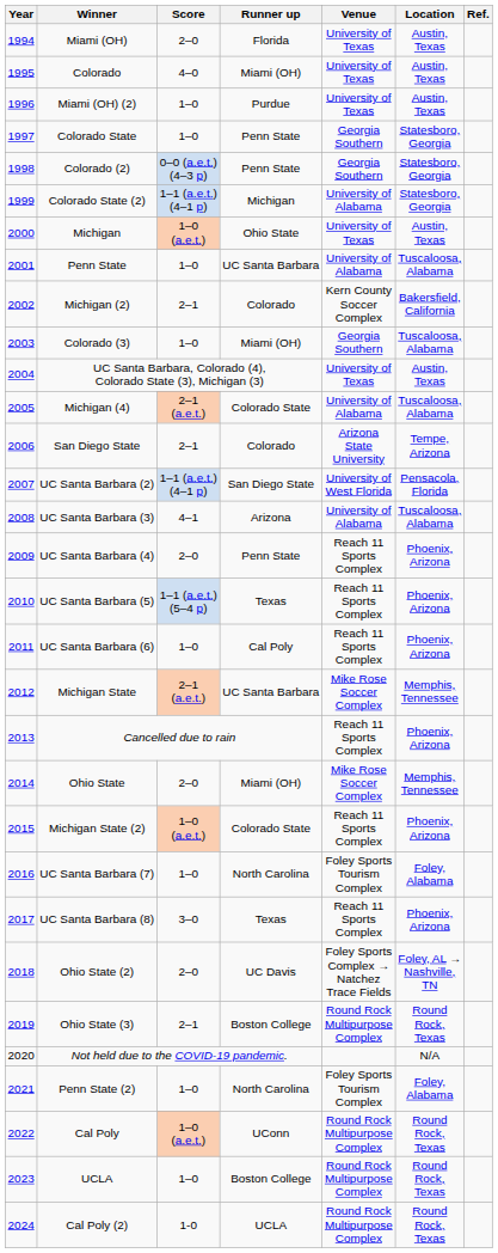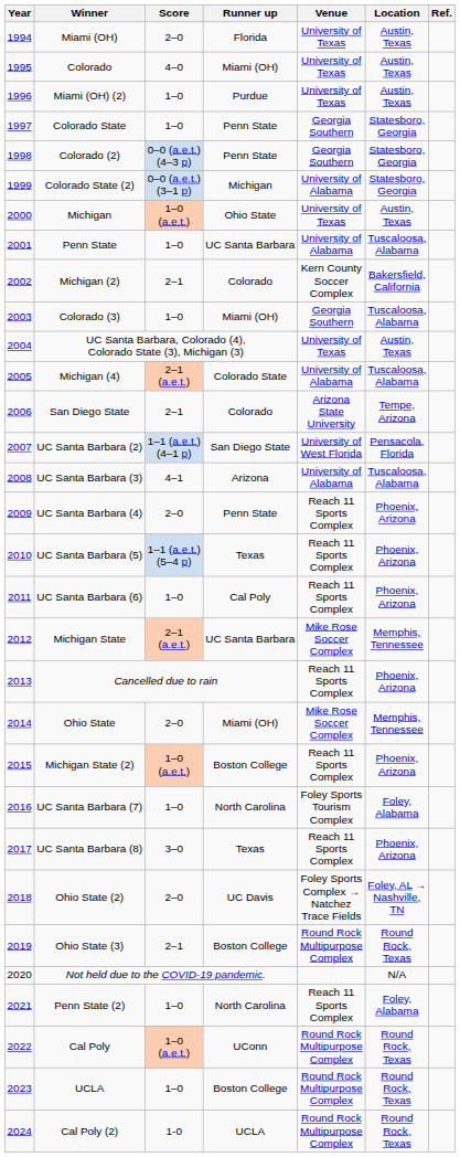Colorado State (2) | Score: 1–1 (a.e.t.) (4–1 p) -> 0–0 (a.e.t.) (3–1 p)
Michigan State (2) | Runner up: Colorado State -> Boston College
Penn State (2) | Venue: Foley Sports Tourism Complex -> Reach 11 Sports Complex
